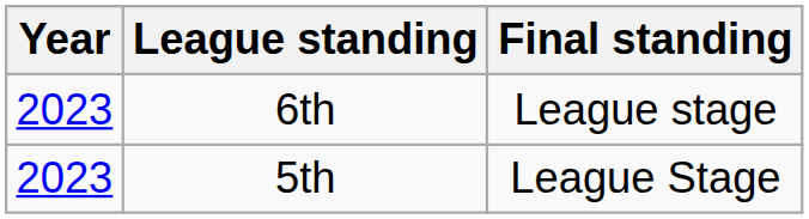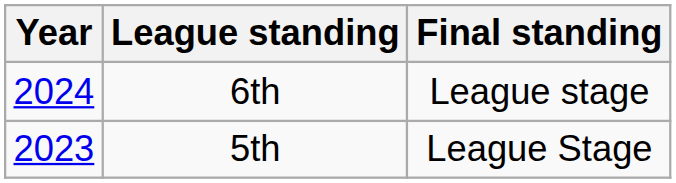6th | Year: 2023 -> 2024
